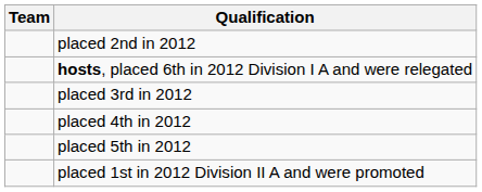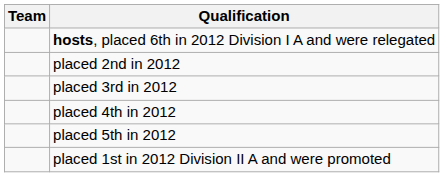rows swapped: hosts, placed 6th in 2012 Division I A and were relegated <-> placed 2nd in 2012
